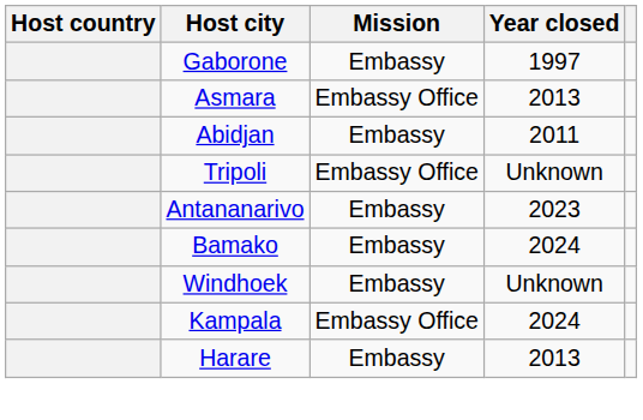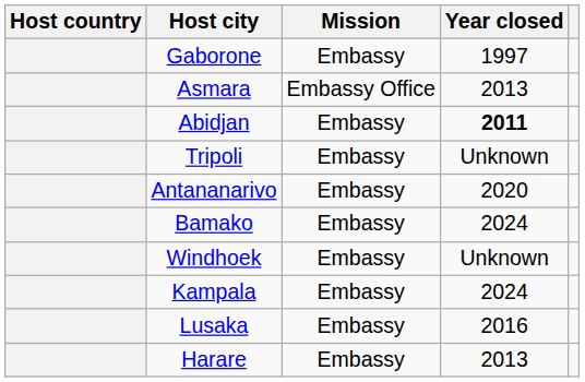Abidjan | Year closed: normal -> bold
Tripoli | Mission: Embassy Office -> Embassy
Antananarivo | Year closed: 2023 -> 2020
Kampala | Mission: Embassy Office -> Embassy
+ row: Lusaka | Embassy | 2016
